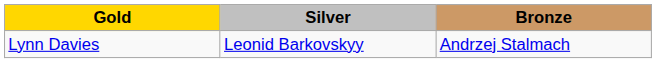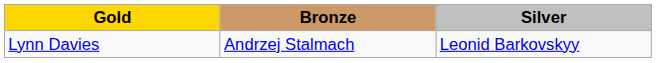columns swapped: Silver <-> Bronze
